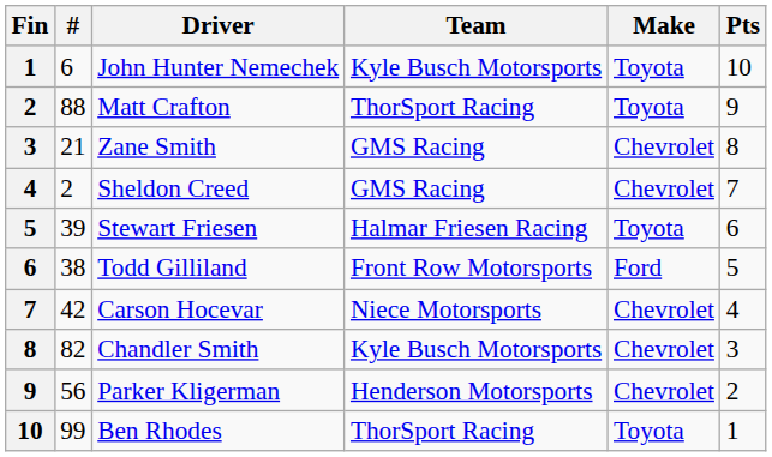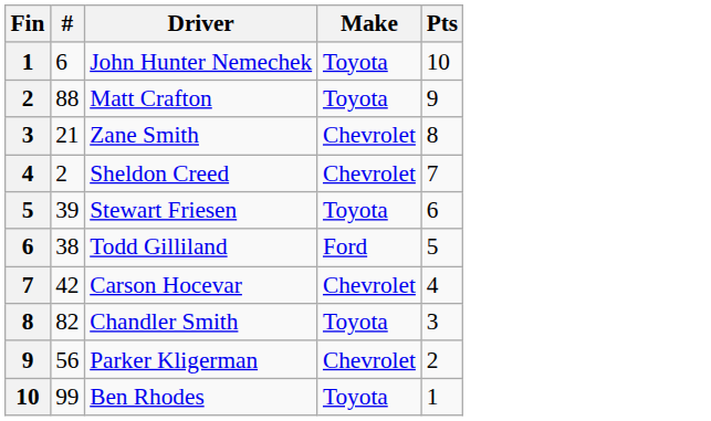- column: Team | Kyle Busch Motorsports | ThorSport Racing | GMS Racing | GMS Racing | Halmar Friesen Racing | Front Row Motorsports | Niece Motorsports | Kyle Busch Motorsports | Henderson Motorsports | ThorSport Racing
Chandler Smith | Make: Chevrolet -> Toyota
